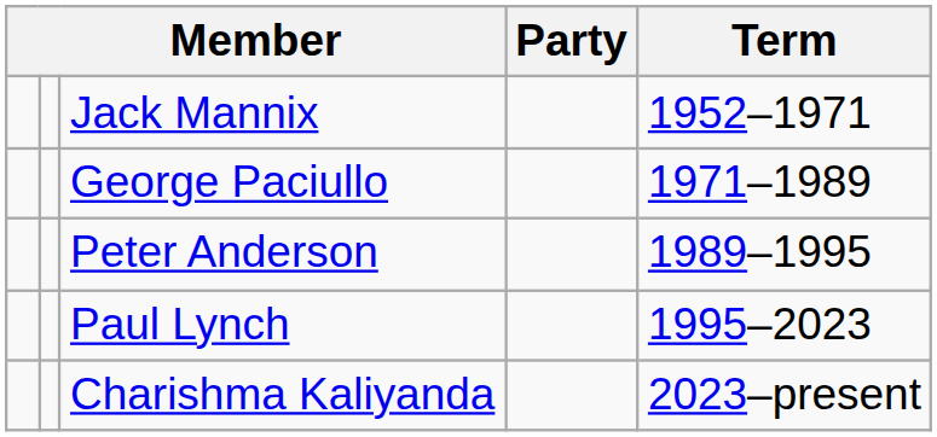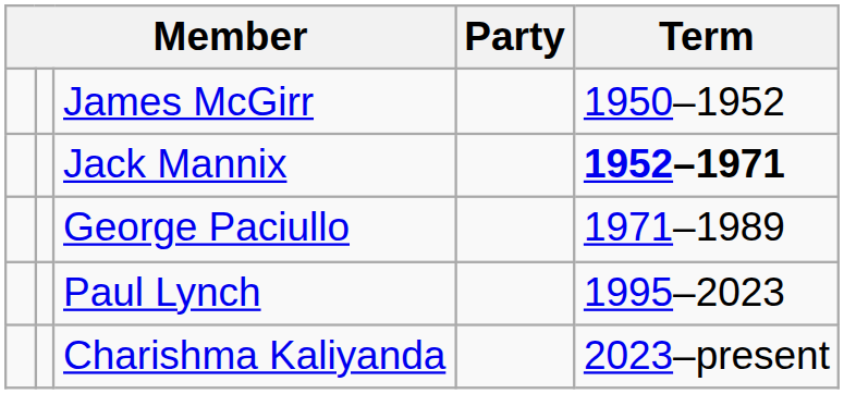+ row: James McGirr | 1950–1952
Jack Mannix | Term: normal -> bold
- row: Peter Anderson | 1989–1995
